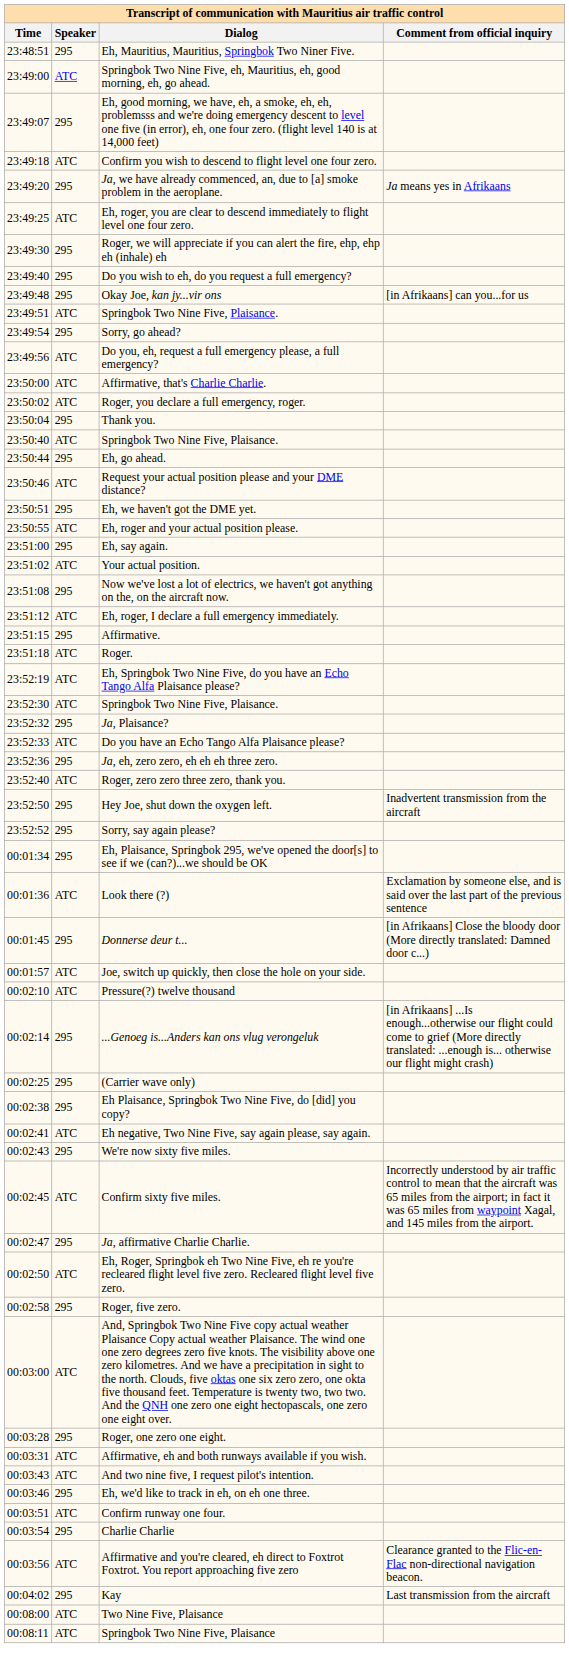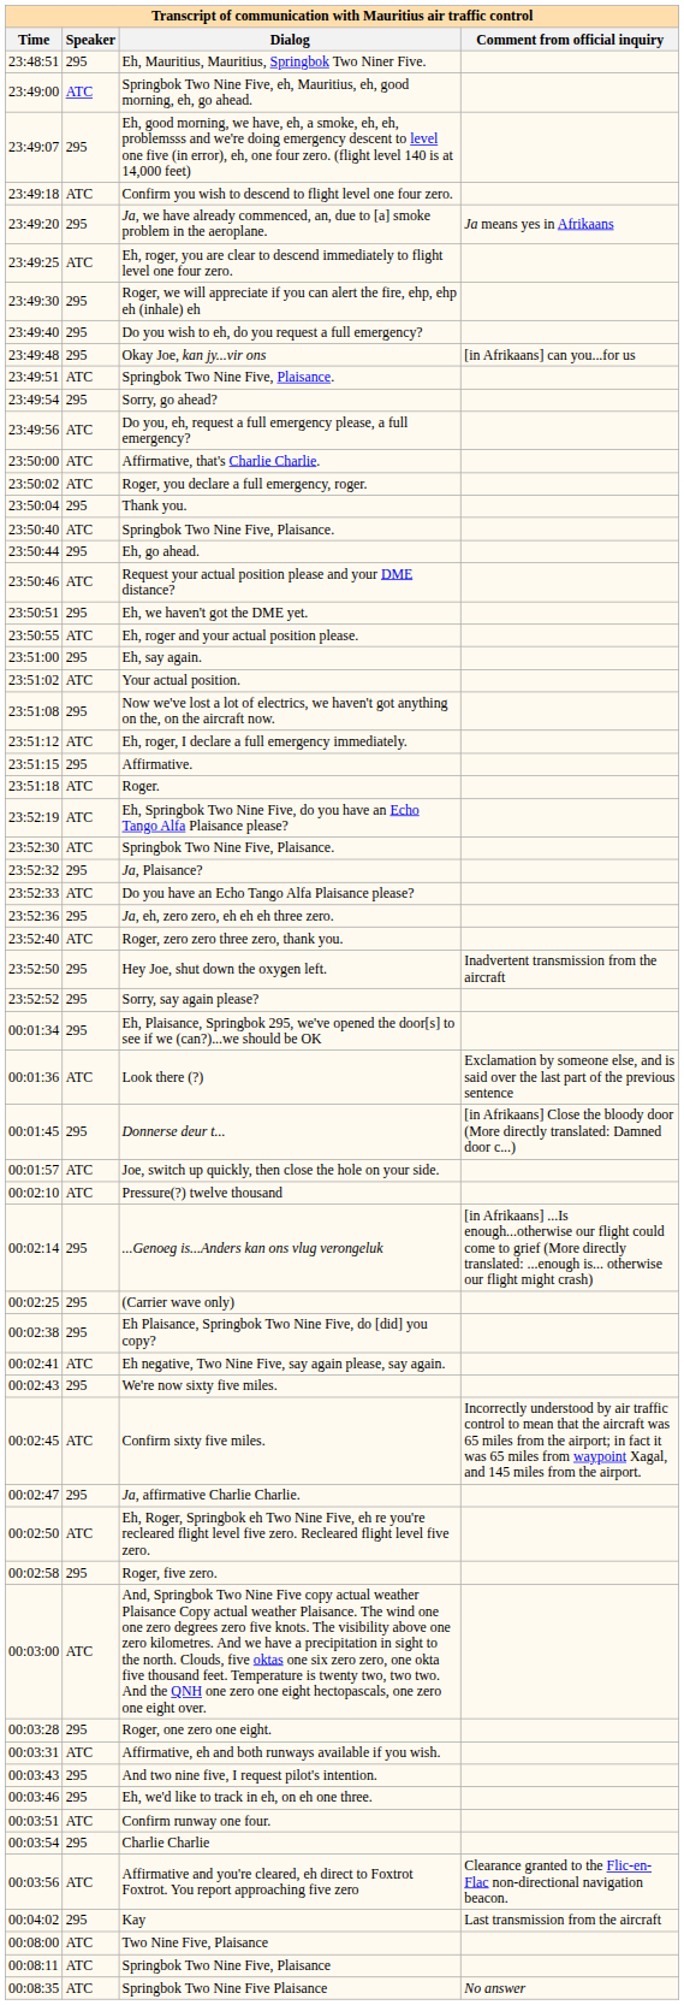And two nine five, I request pilot's intention. | Speaker: ATC -> 295
+ row: 00:08:35 | ATC | Springbok Two Nine Five Plaisance | No answer
